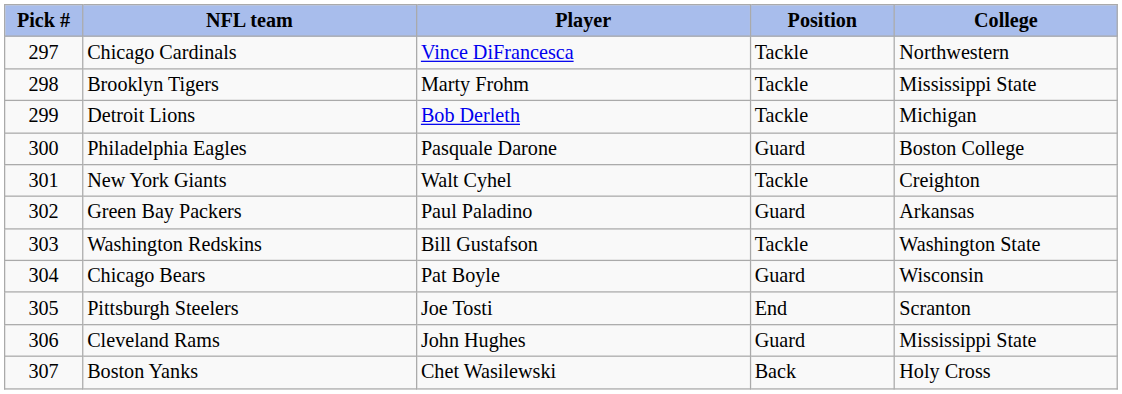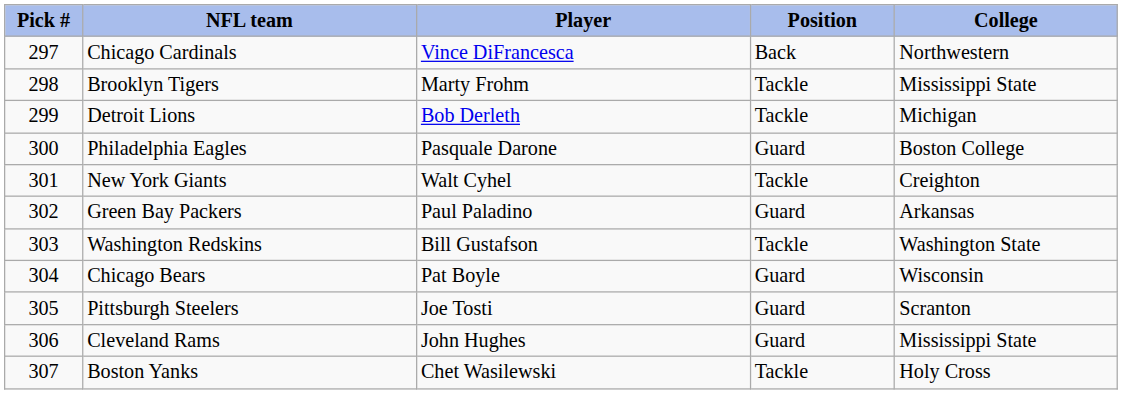Chicago Cardinals | Position: Tackle -> Back
Pittsburgh Steelers | Position: End -> Guard
Boston Yanks | Position: Back -> Tackle
